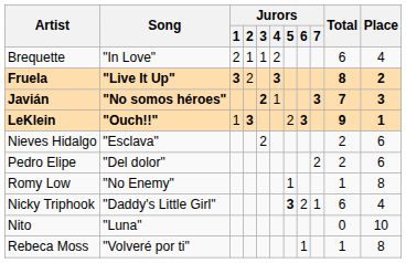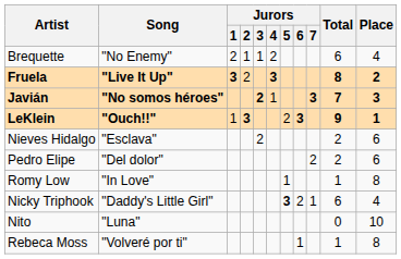Brequette | Song: "In Love" -> "No Enemy"
Romy Low | Song: "No Enemy" -> "In Love"
